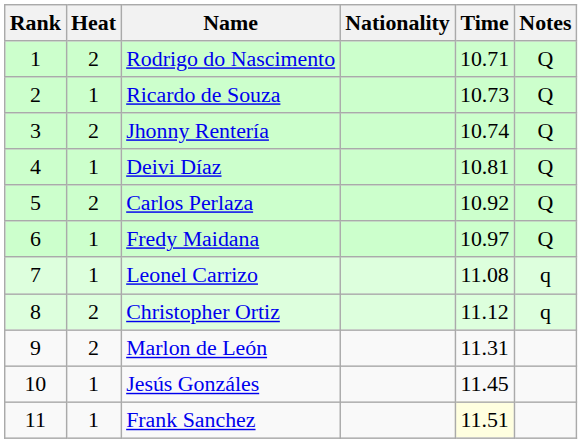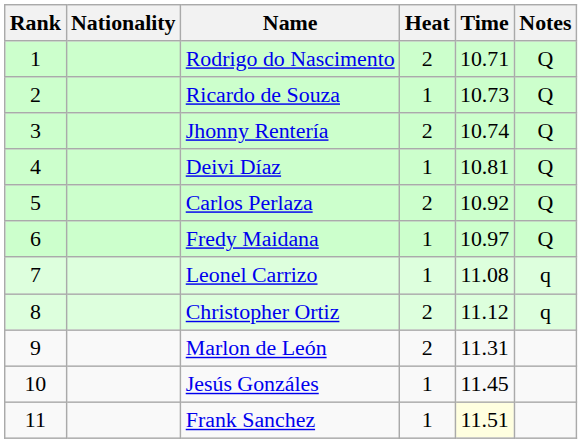columns swapped: Heat <-> Nationality
